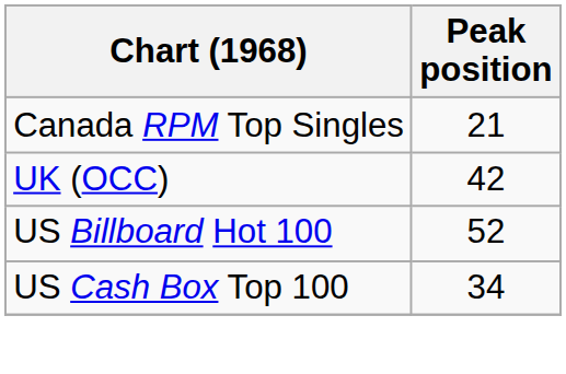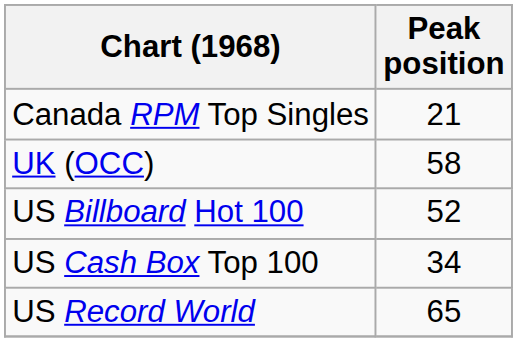UK (OCC) | Peak position: 42 -> 58
+ row: US Record World | 65
